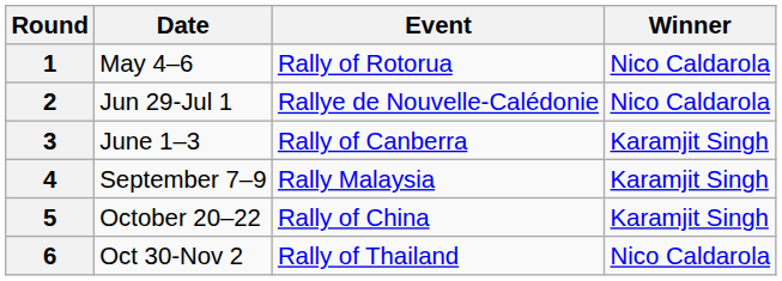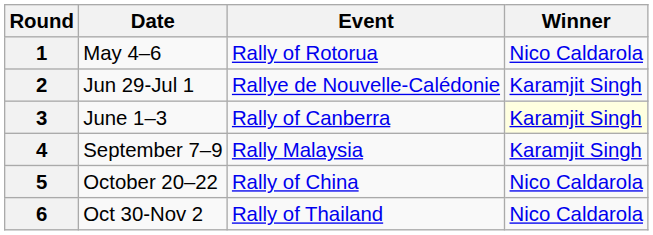2 | Winner: Nico Caldarola -> Karamjit Singh
3 | Winner: no background -> lightyellow background
5 | Winner: Karamjit Singh -> Nico Caldarola
